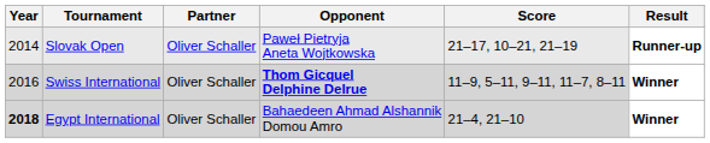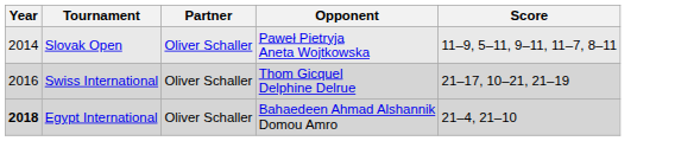- column: Result | Runner-up | Winner | Winner
Slovak Open | Score: 21–17, 10–21, 21–19 -> 11–9, 5–11, 9–11, 11–7, 8–11
Swiss International | Opponent: bold -> normal
Swiss International | Score: 11–9, 5–11, 9–11, 11–7, 8–11 -> 21–17, 10–21, 21–19
